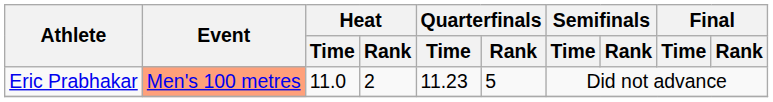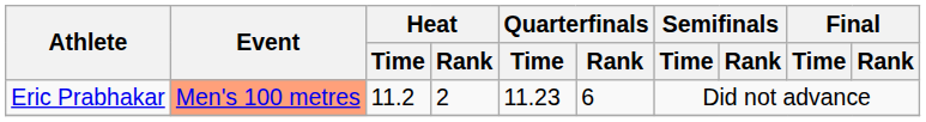Eric Prabhakar | Heat / Time: 11.0 -> 11.2
Eric Prabhakar | Quarterfinals / Rank: 5 -> 6
